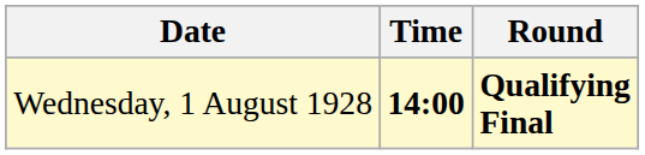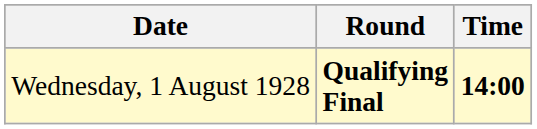columns swapped: Time <-> Round
